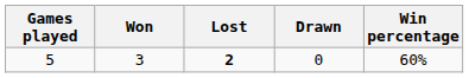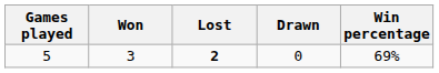5 | Win percentage: 60% -> 69%
